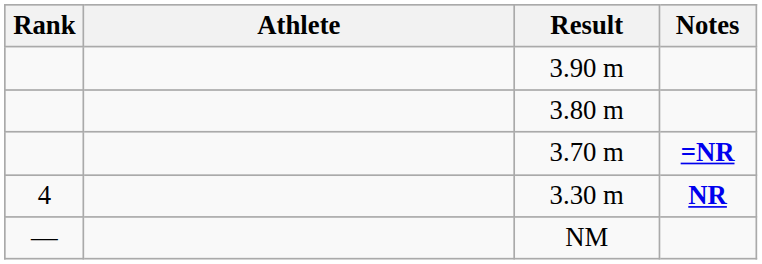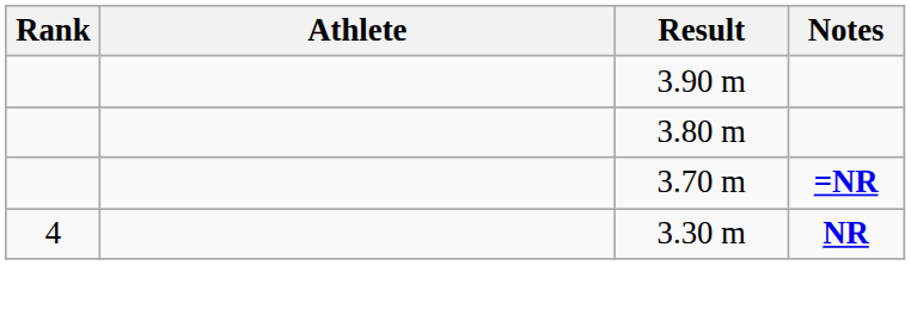- row: — | NM
